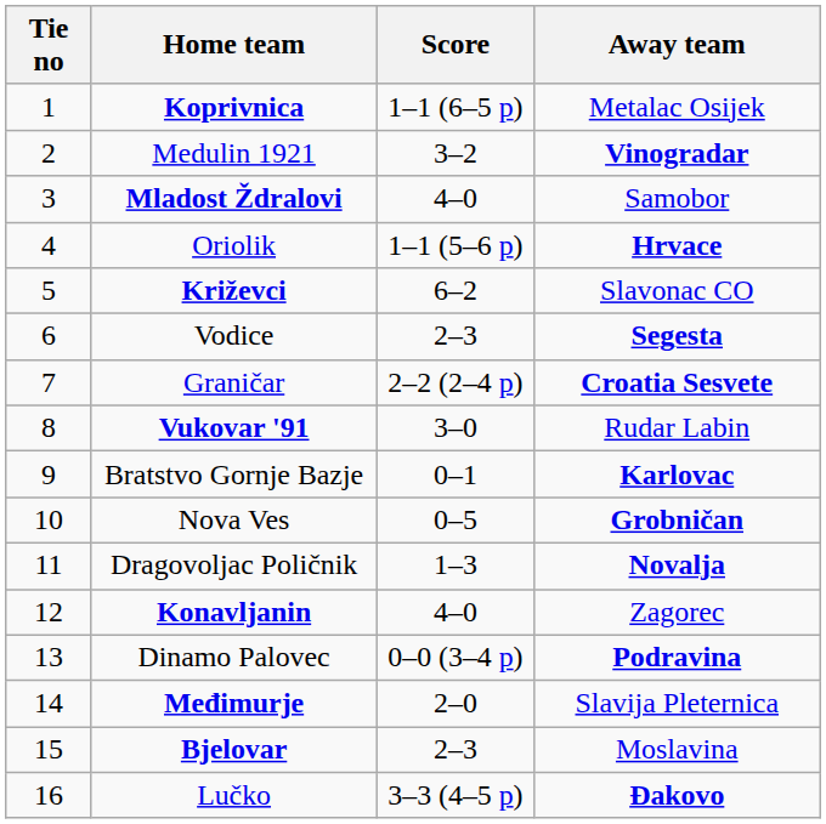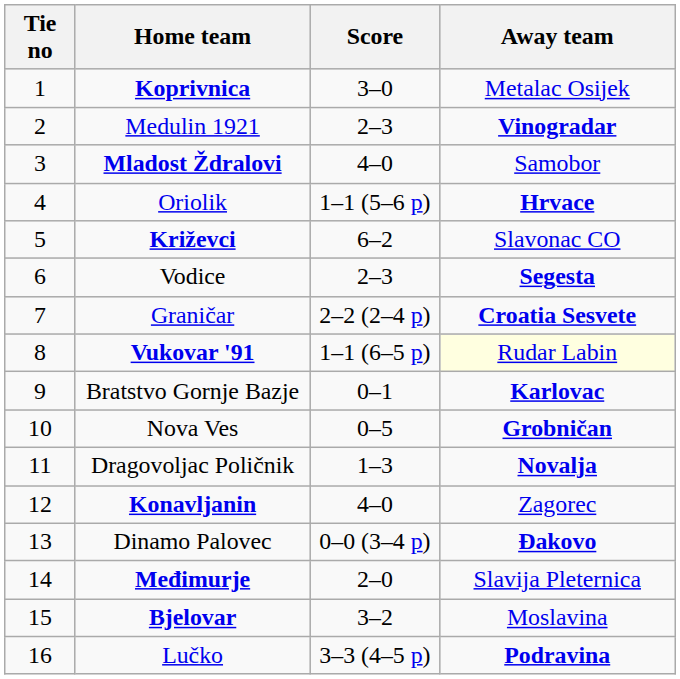Koprivnica | Score: 1–1 (6–5 p) -> 3–0
Medulin 1921 | Score: 3–2 -> 2–3
Vukovar '91 | Score: 3–0 -> 1–1 (6–5 p)
Vukovar '91 | Away team: no background -> lightyellow background
Dinamo Palovec | Away team: Podravina -> Đakovo
Bjelovar | Score: 2–3 -> 3–2
Lučko | Away team: Đakovo -> Podravina
